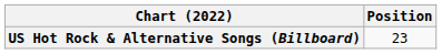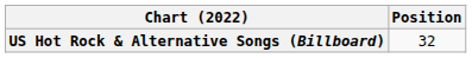US Hot Rock & Alternative Songs (Billboard) | Position: 23 -> 32
